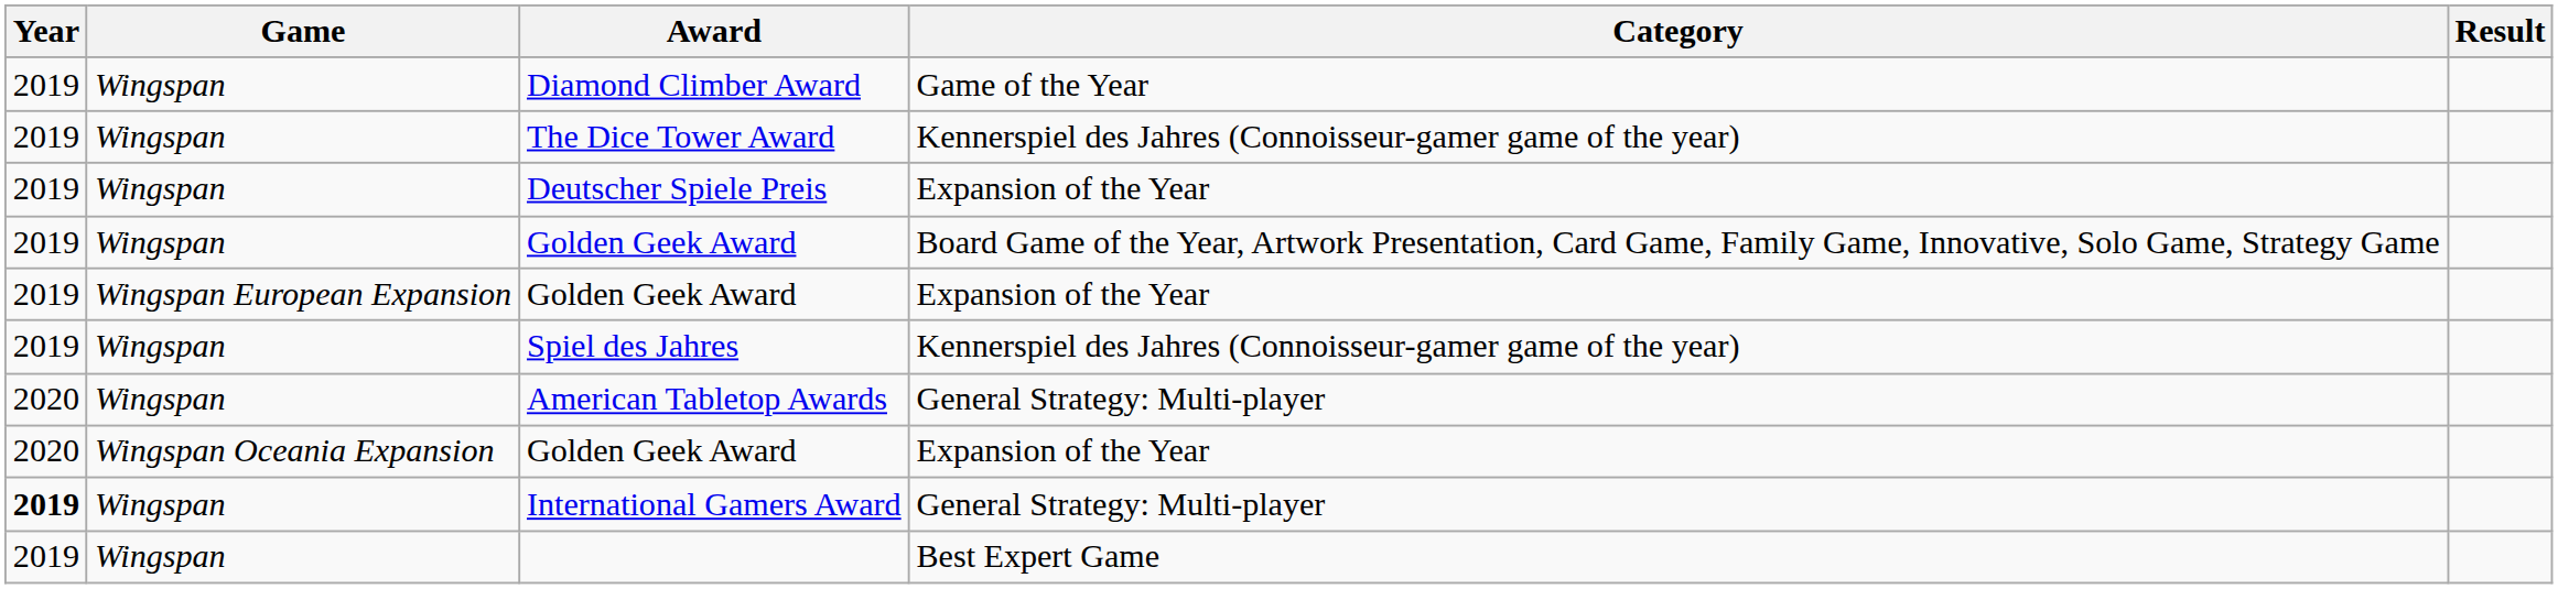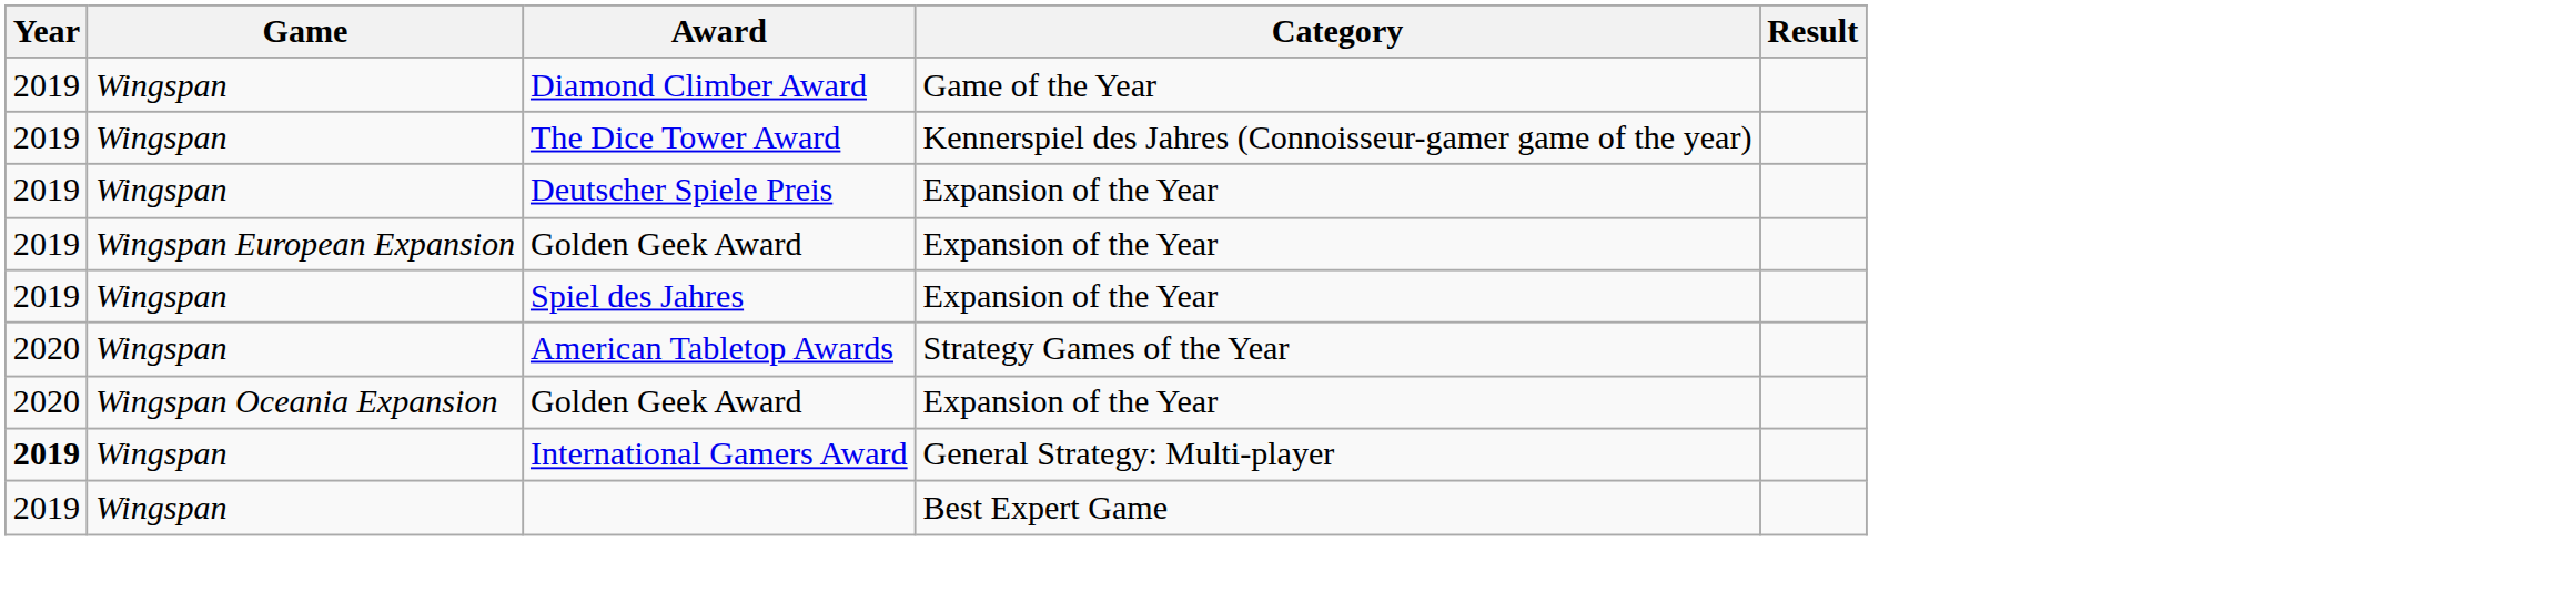- row: 2019 | Wingspan | Golden Geek Award | Board Game of the Year, Artwork Presentation, Card Game, Family Game, Innovative, Solo Game, Strategy Game
Spiel des Jahres | Category: Kennerspiel des Jahres (Connoisseur-gamer game of the year) -> Expansion of the Year
American Tabletop Awards | Category: General Strategy: Multi-player -> Strategy Games of the Year
